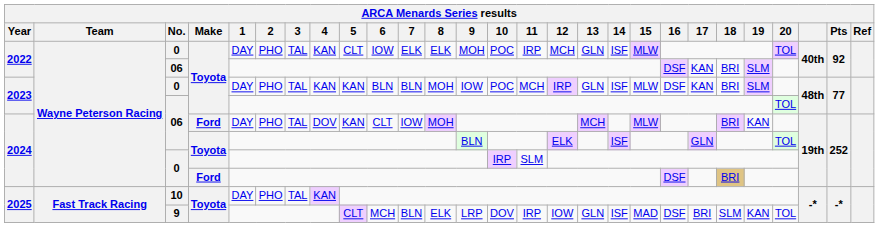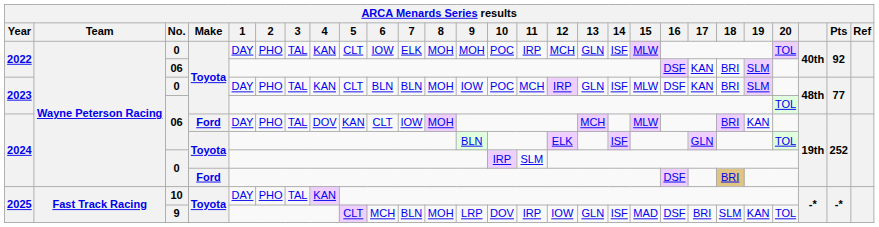2022 / 0 | 8: ELK -> MOH
2023 / 0 | 5: KAN -> CLT
2025 / 9 | 8: ELK -> MOH
